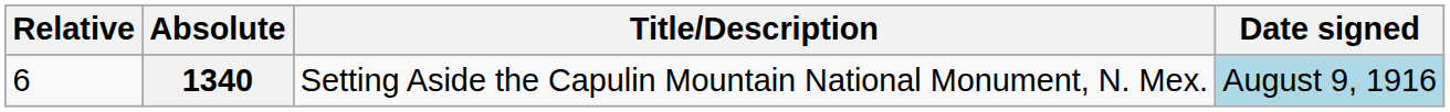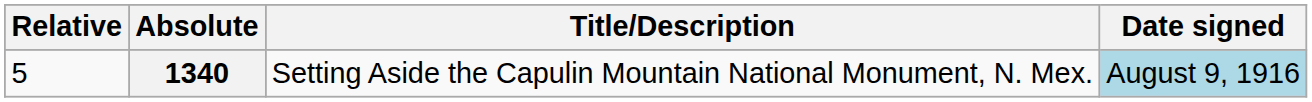1340 | Relative: 6 -> 5
